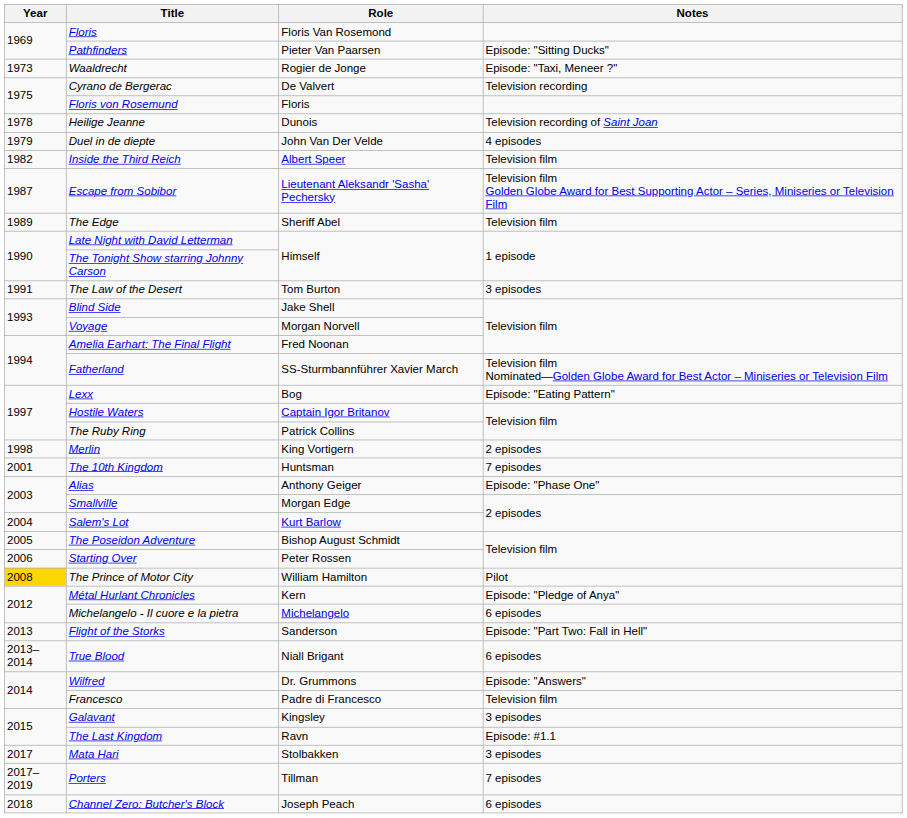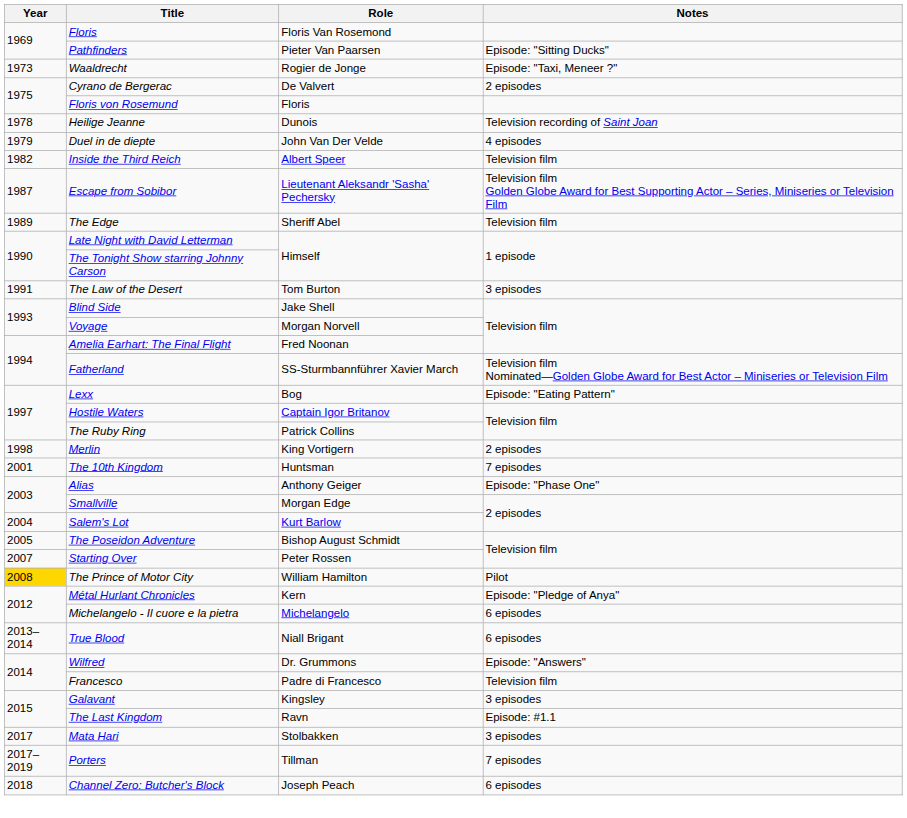Cyrano de Bergerac | Notes: Television recording -> 2 episodes
Starting Over | Year: 2006 -> 2007
- row: 2013 | Flight of the Storks | Sanderson | Episode: "Part Two: Fall in Hell"
